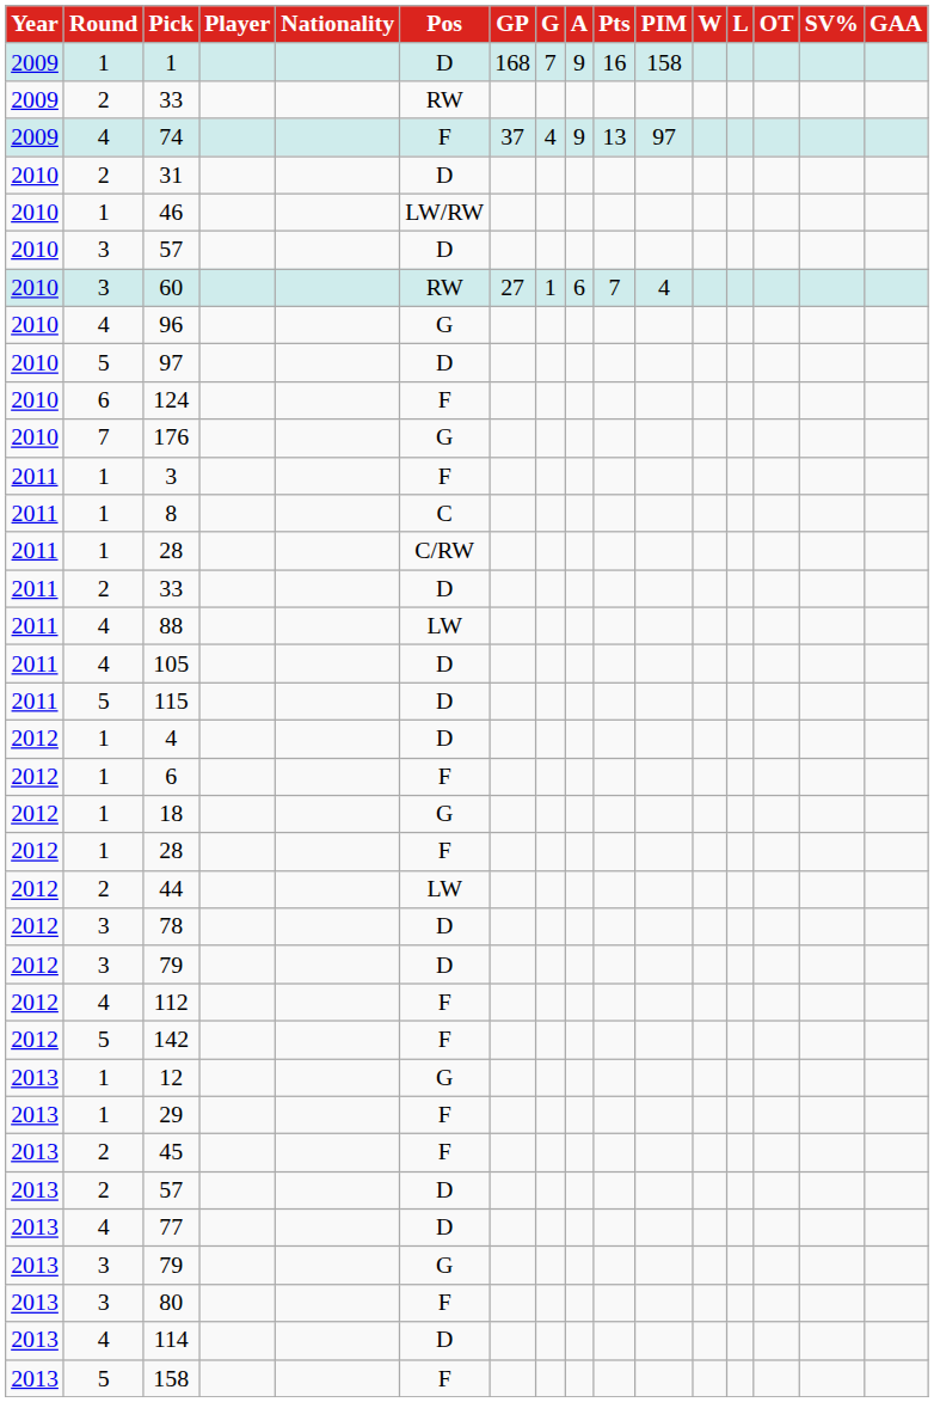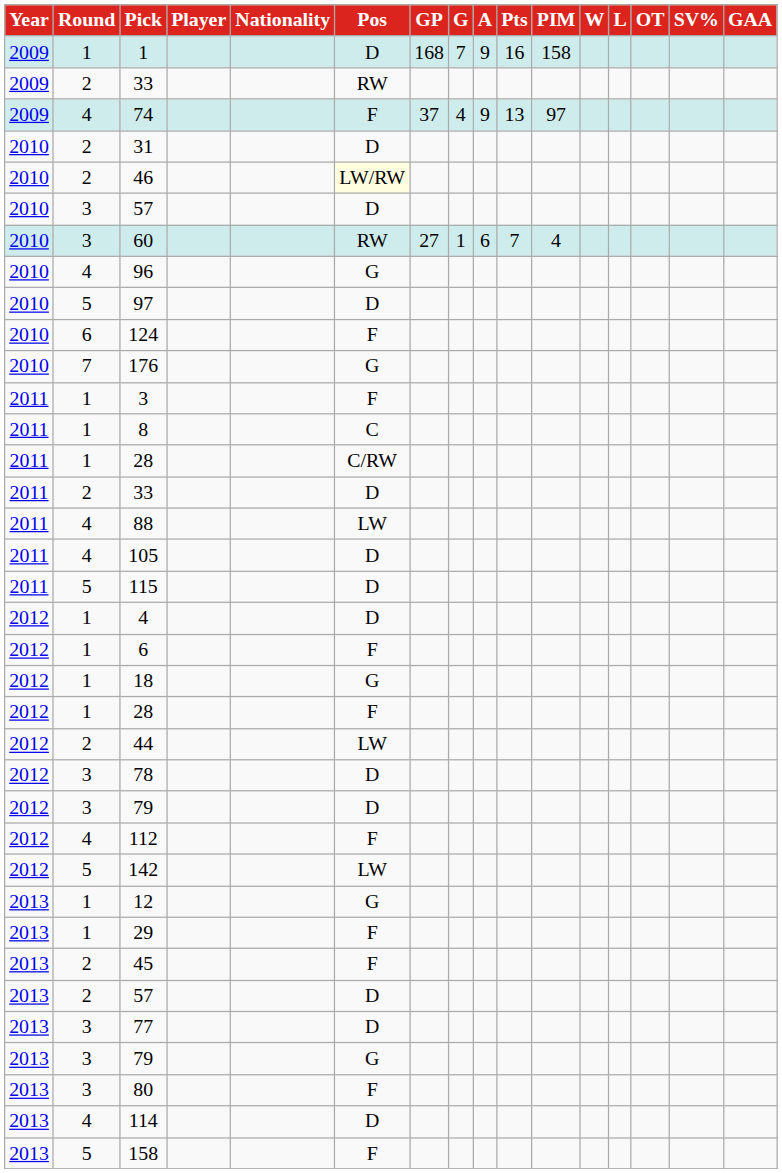46 | Round: 1 -> 2
46 | Pos: no background -> lightyellow background
142 | Pos: F -> LW
77 | Round: 4 -> 3
